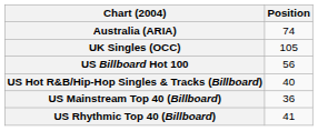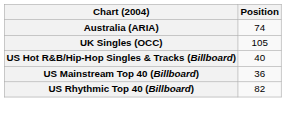- row: US Billboard Hot 100 | 56
US Rhythmic Top 40 (Billboard) | Position: 41 -> 82
